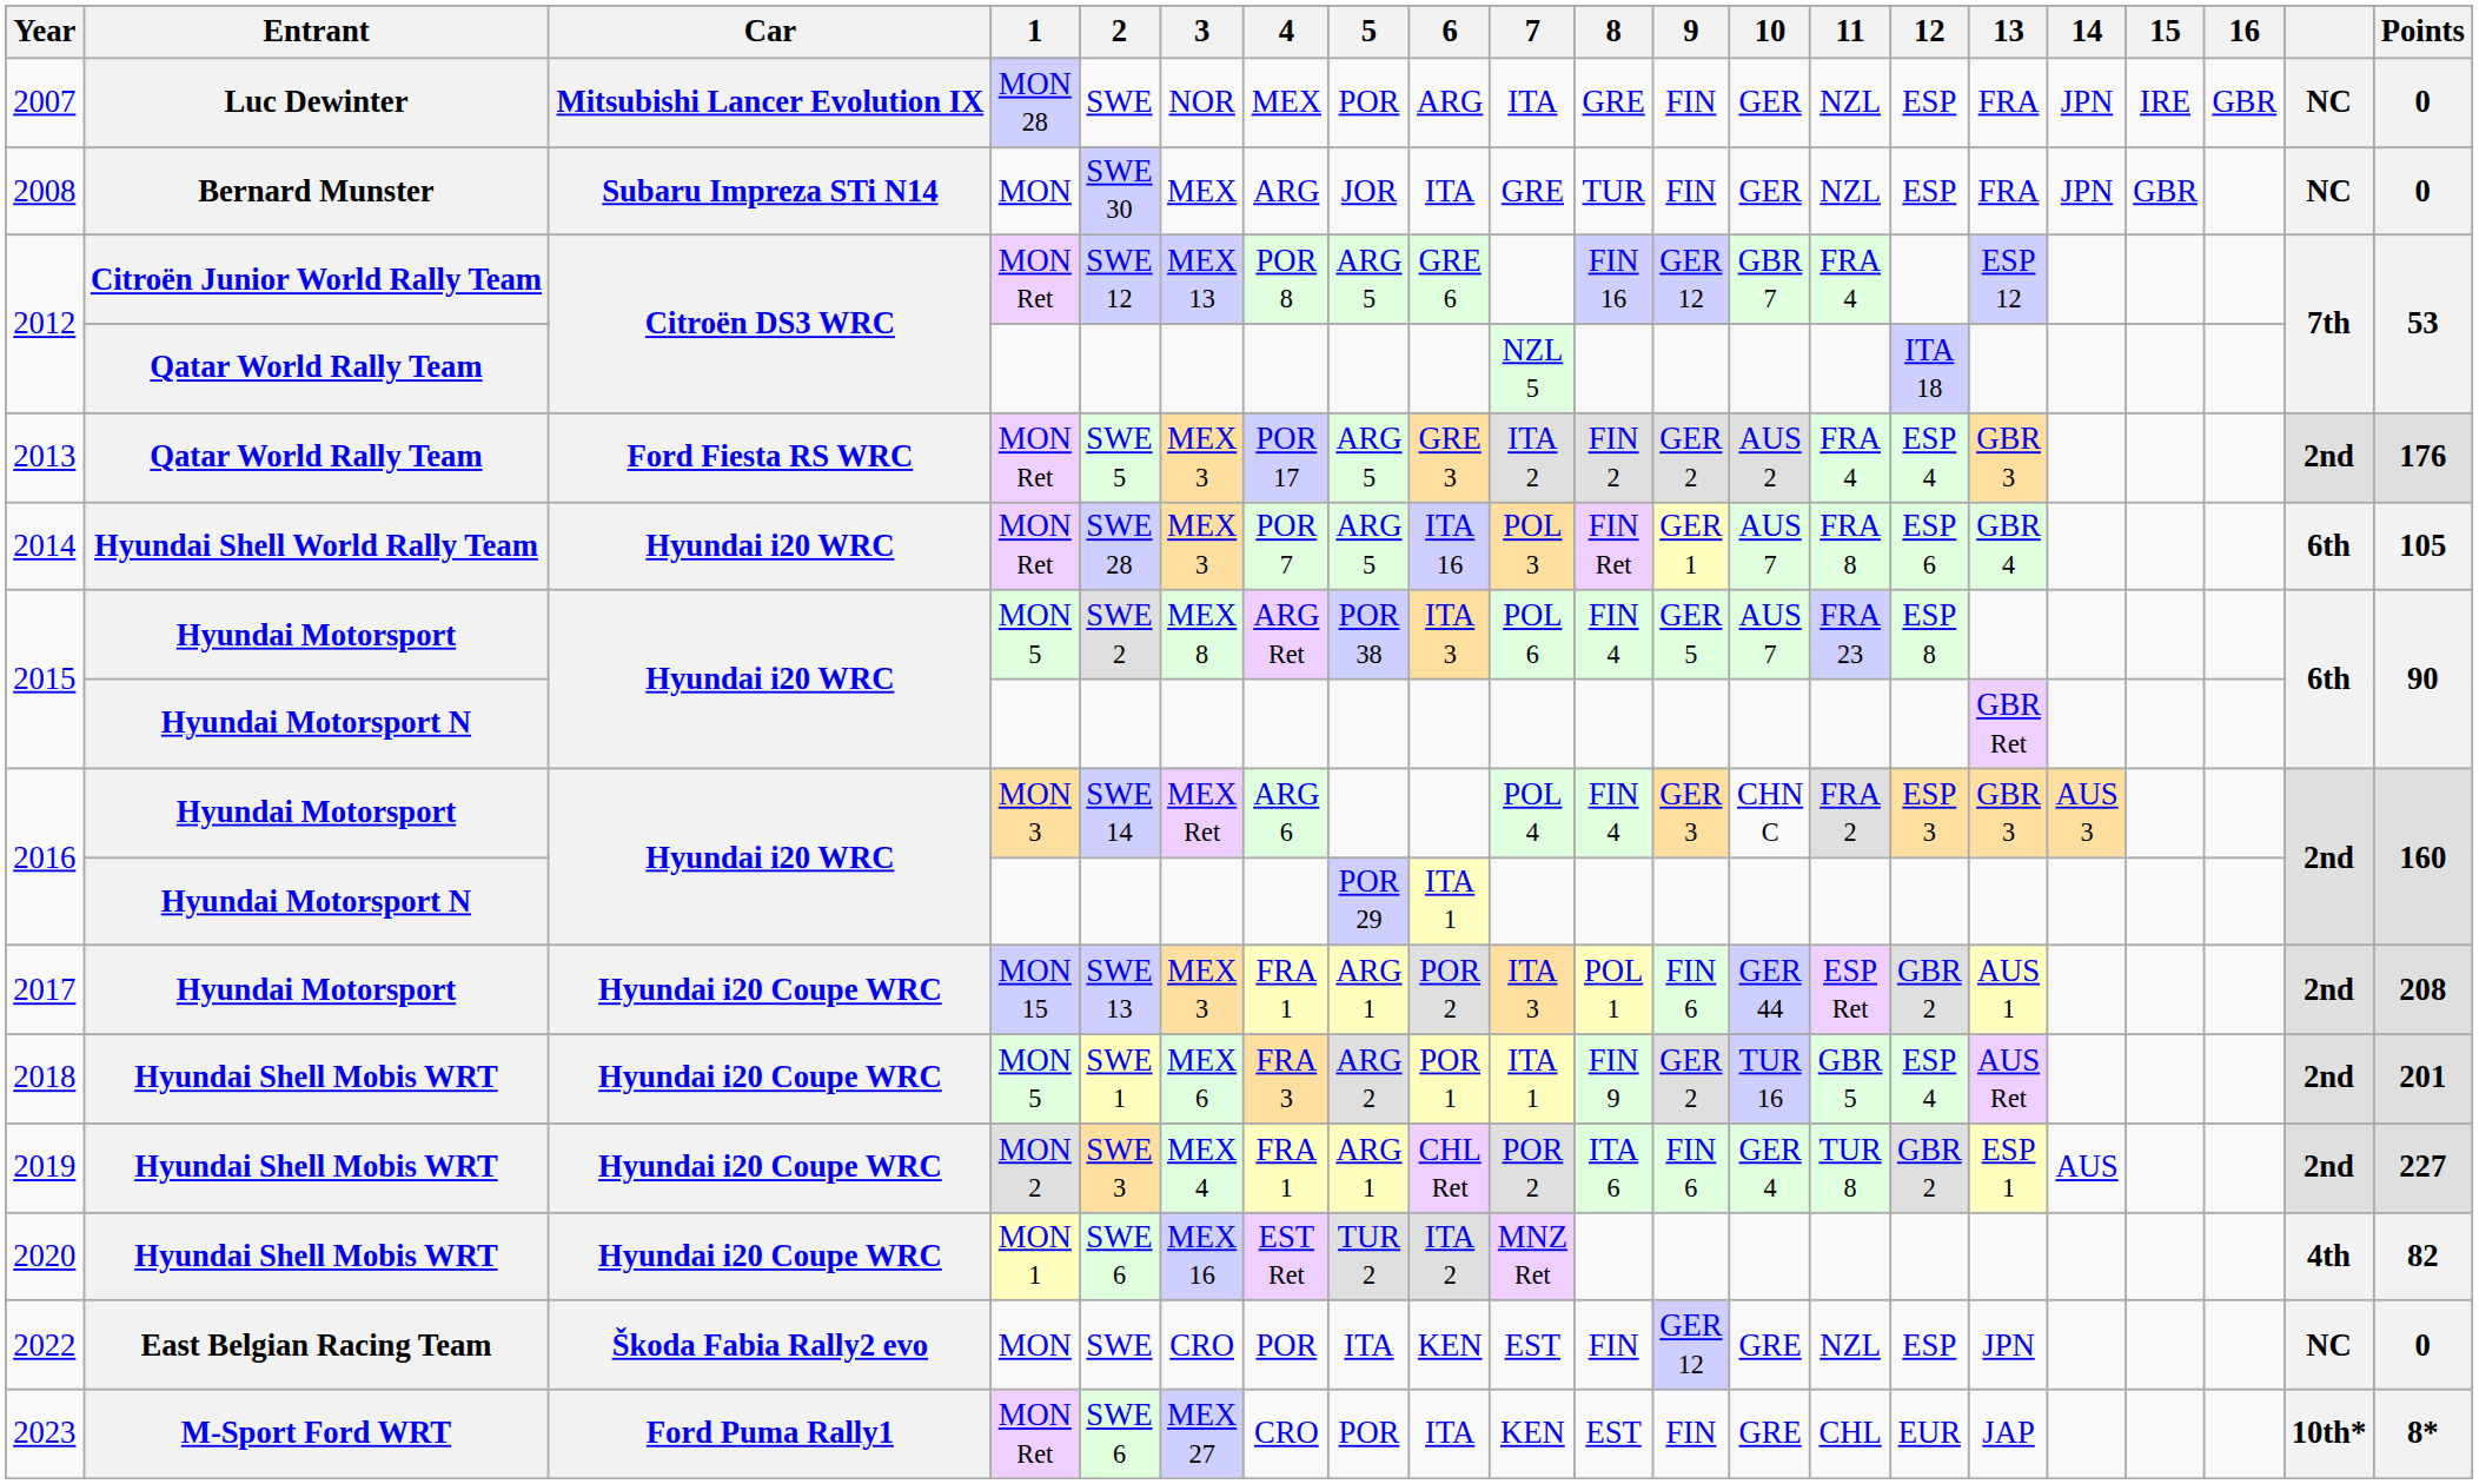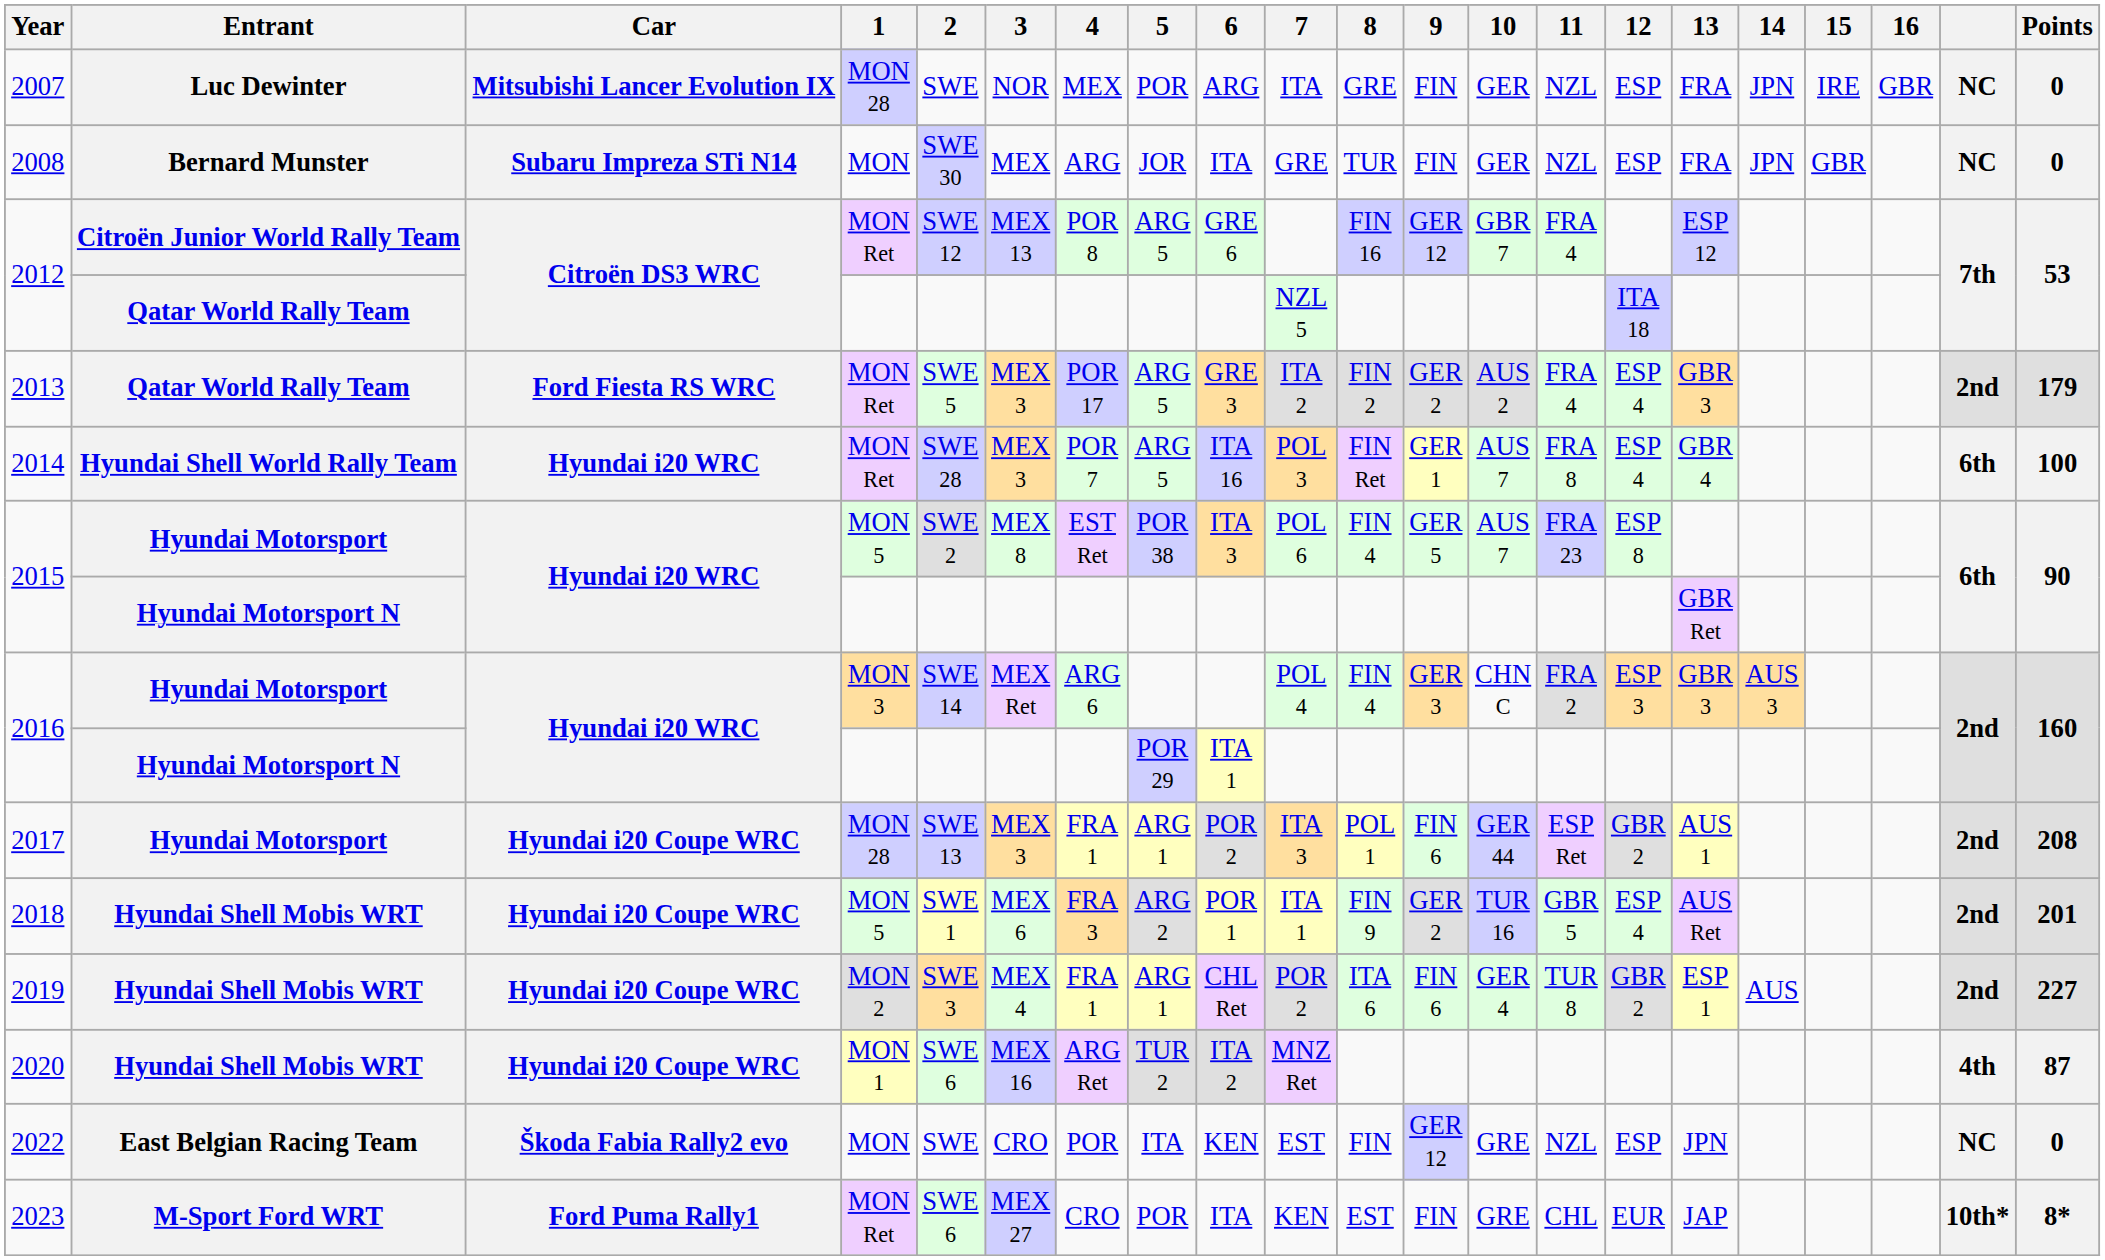2013 | Points: 176 -> 179
2014 | 12: ESP 6 -> ESP 4
2014 | Points: 105 -> 100
2015 / Hyundai Motorsport | 4: ARG Ret -> EST Ret
2017 | 1: MON 15 -> MON 28
2020 | 4: EST Ret -> ARG Ret
2020 | Points: 82 -> 87
